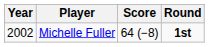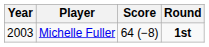Michelle Fuller | Year: 2002 -> 2003
